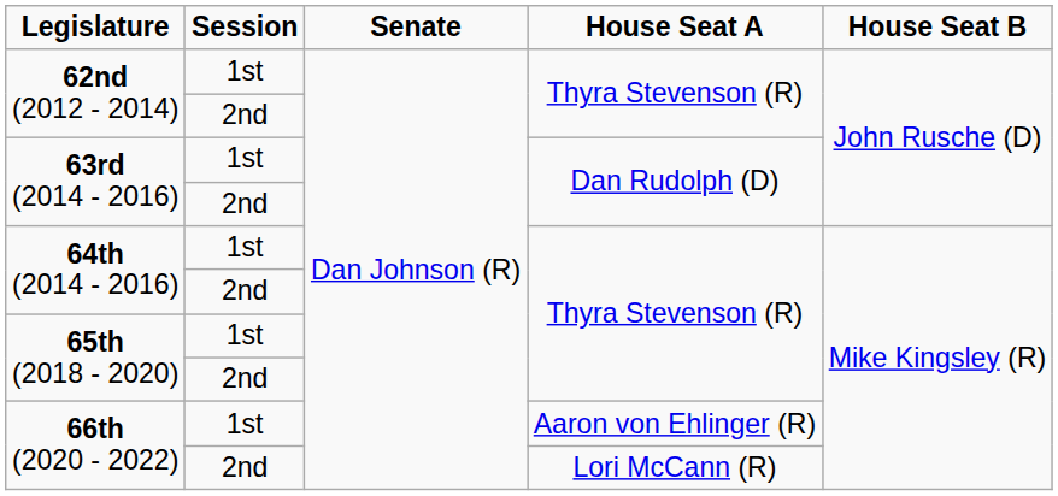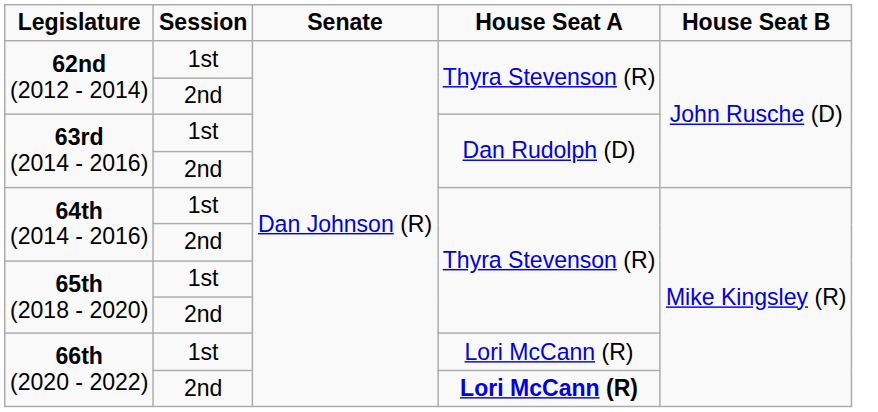66th (2020 - 2022) / 1st | House Seat A: Aaron von Ehlinger (R) -> Lori McCann (R)
66th (2020 - 2022) / 2nd | House Seat A: normal -> bold
